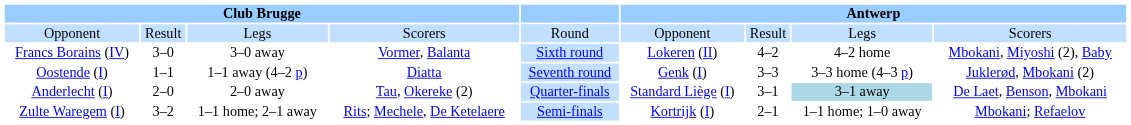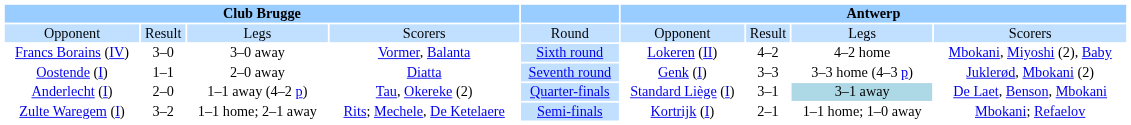Oostende (I) | column 3: 1–1 away (4–2 p) -> 2–0 away
Anderlecht (I) | column 3: 2–0 away -> 1–1 away (4–2 p)
